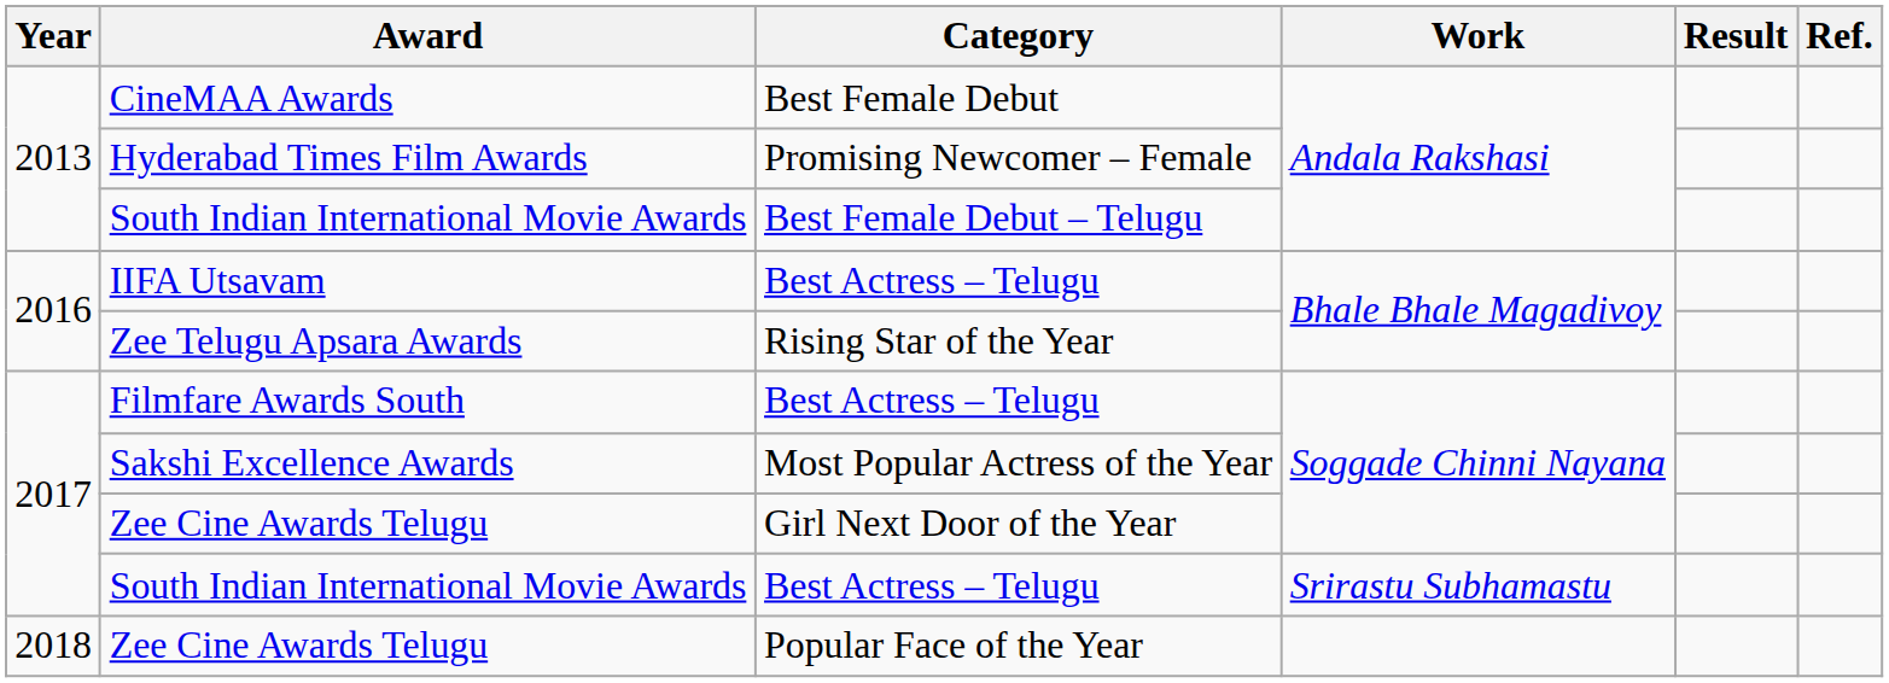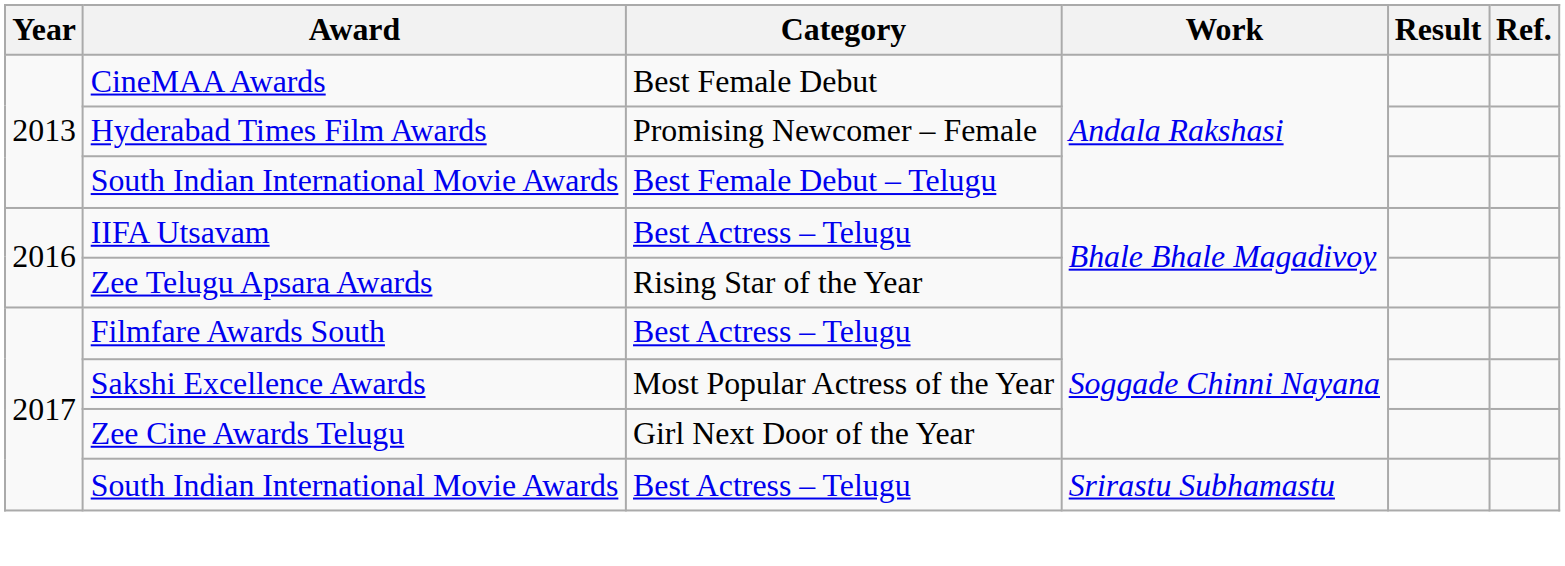- row: 2018 | Zee Cine Awards Telugu | Popular Face of the Year
